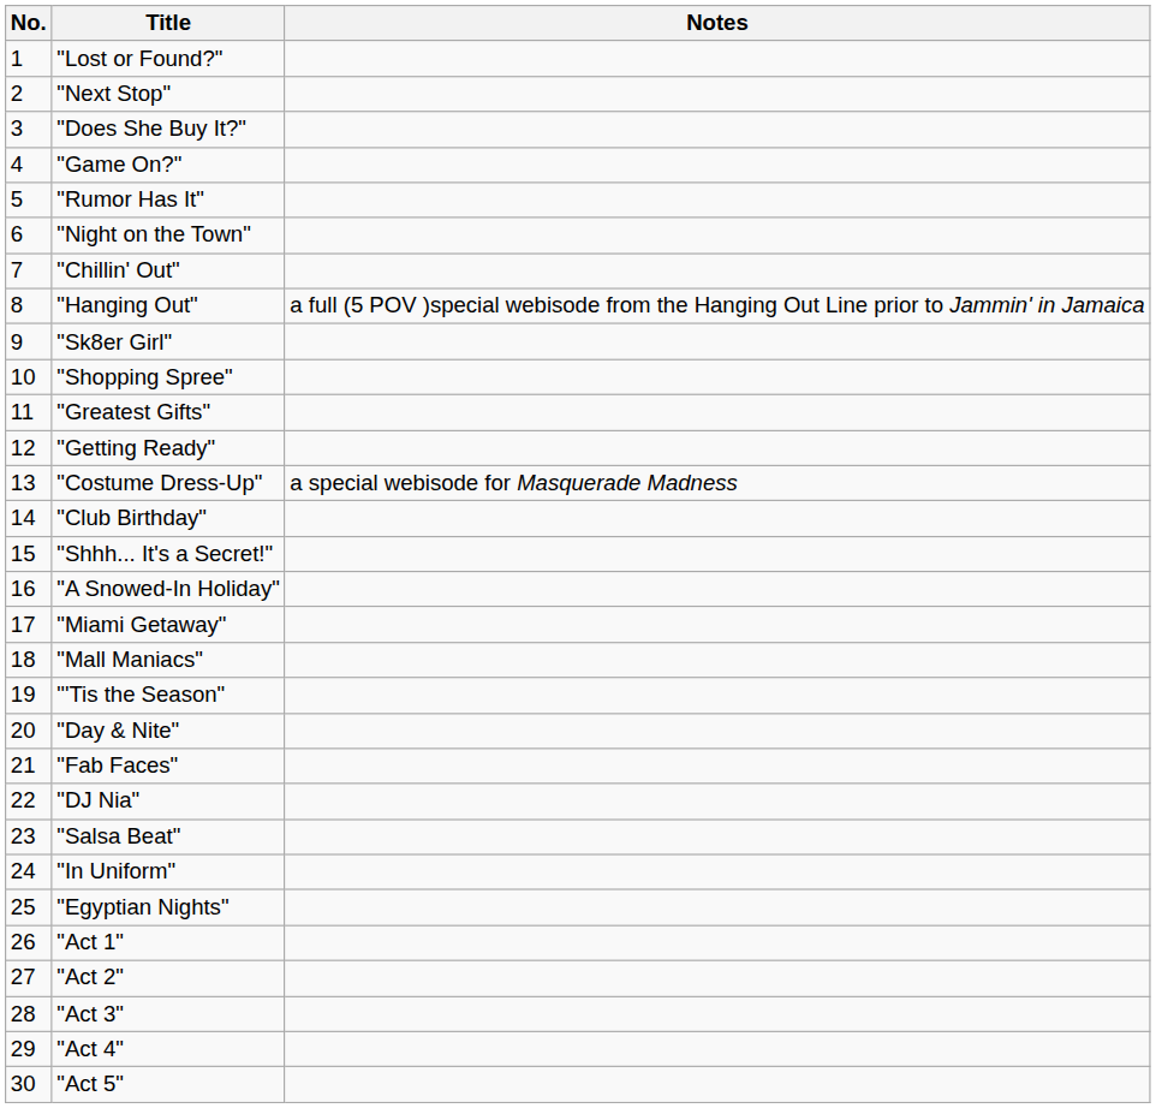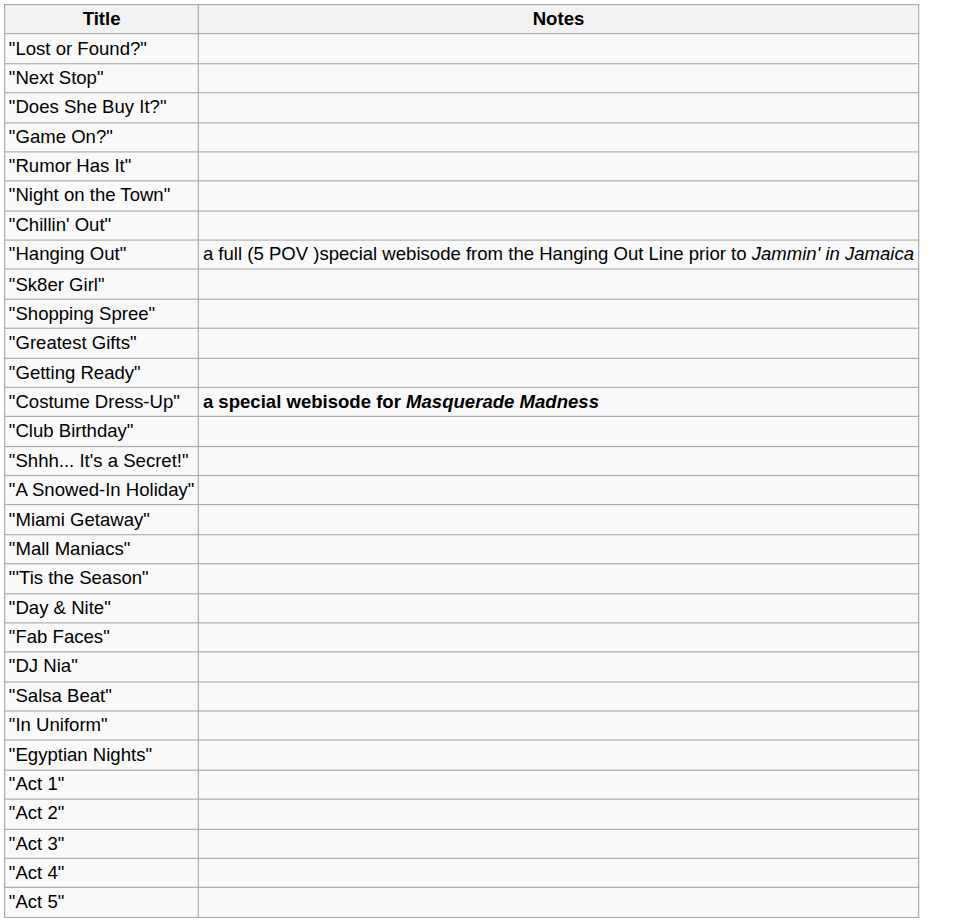- column: No. | 1 | 2 | 3 | 4 | 5 | 6 | 7 | 8 | 9 | 10 | 11 | 12 | 13 | 14 | 15 | 16 | 17 | 18 | 19 | 20 | 21 | 22 | 23 | 24 | 25 | 26 | 27 | 28 | 29 | 30
"Costume Dress-Up" | Notes: normal -> bold
